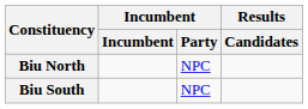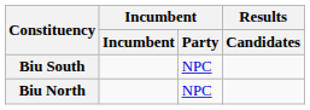rows swapped: Biu North <-> Biu South
